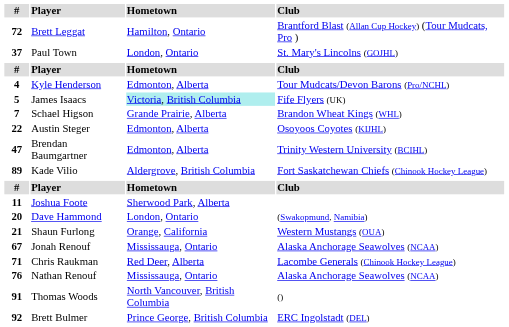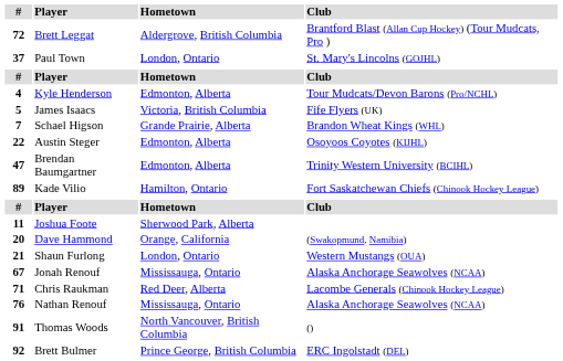72 | Hometown: Hamilton, Ontario -> Aldergrove, British Columbia
5 | Hometown: paleturquoise background -> no background
89 | Hometown: Aldergrove, British Columbia -> Hamilton, Ontario
20 | Hometown: London, Ontario -> Orange, California
21 | Hometown: Orange, California -> London, Ontario
